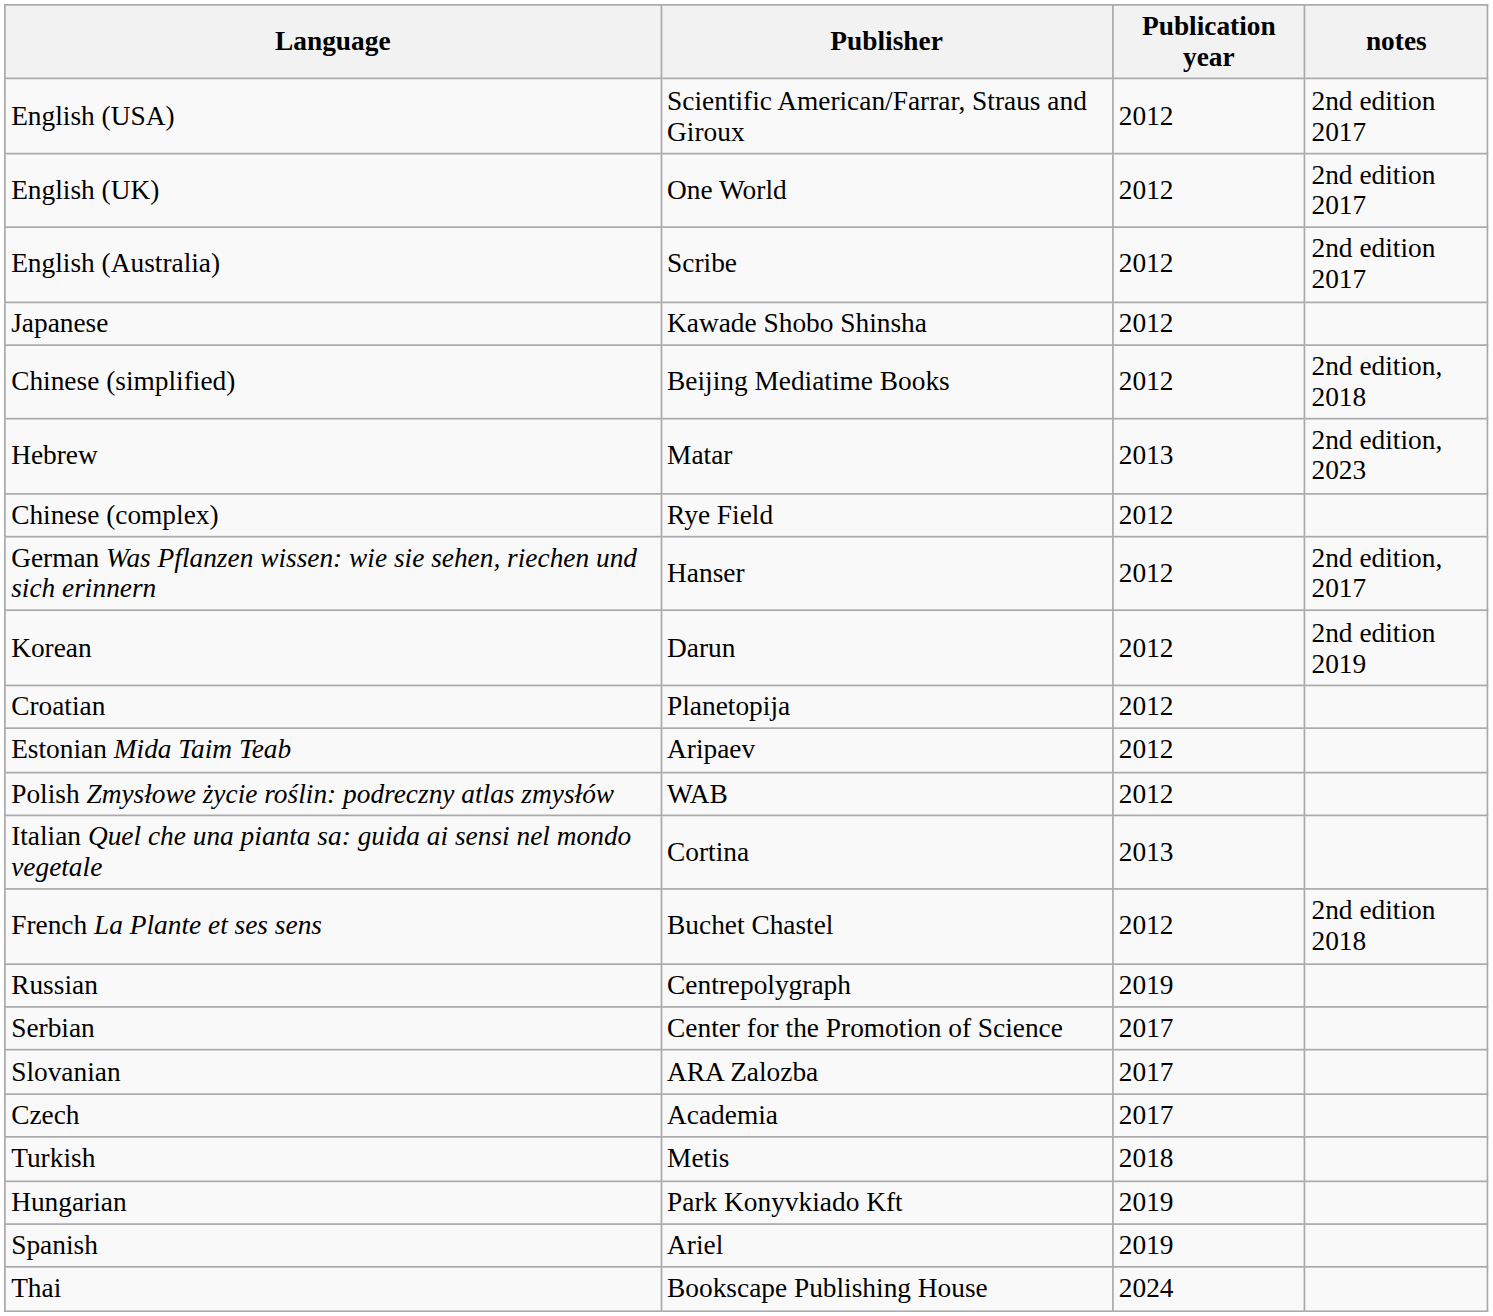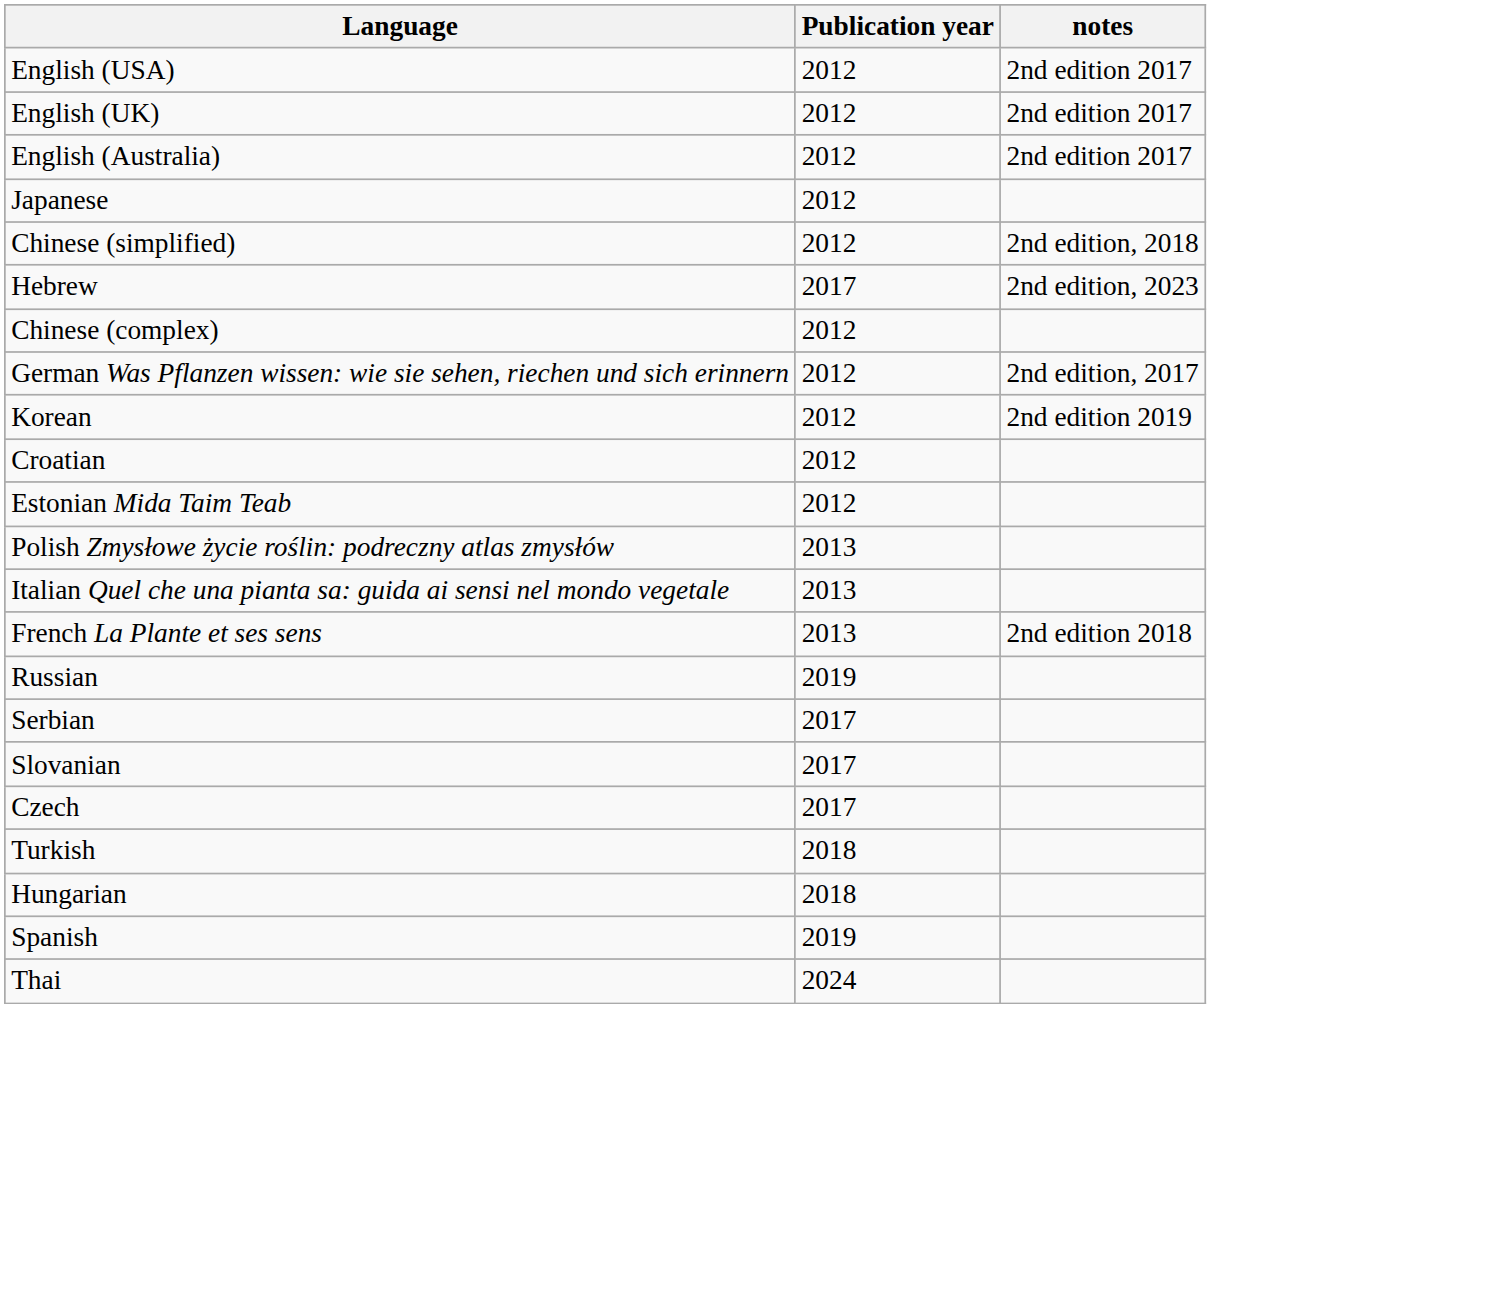- column: Publisher | Scientific American/Farrar, Straus and Giroux | One World | Scribe | Kawade Shobo Shinsha | Beijing Mediatime Books | Matar | Rye Field | Hanser | Darun | Planetopija | Aripaev | WAB | Cortina | Buchet Chastel | Centrepolygraph | Center for the Promotion of Science | ARA Zalozba | Academia | Metis | Park Konyvkiado Kft | Ariel | Bookscape Publishing House
Hebrew | Publication year: 2013 -> 2017
Polish Zmysłowe życie roślin: podreczny atlas zmysłów | Publication year: 2012 -> 2013
French La Plante et ses sens | Publication year: 2012 -> 2013
Hungarian | Publication year: 2019 -> 2018
